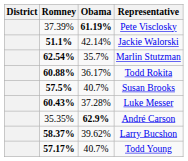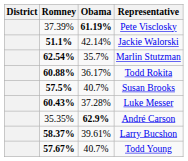Larry Bucshon | Obama: 39.62% -> 39.61%
Todd Young | Romney: 57.17% -> 57.67%
